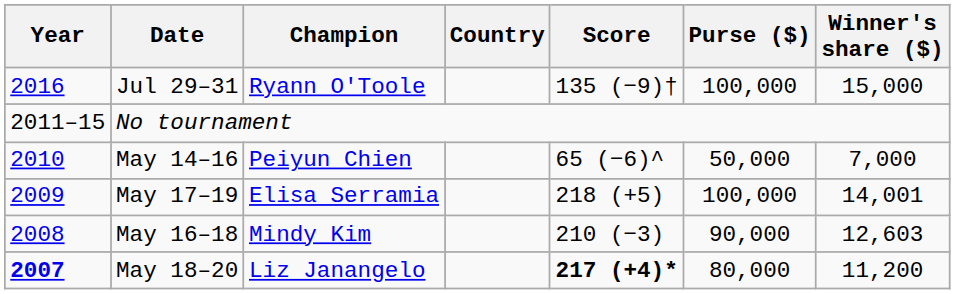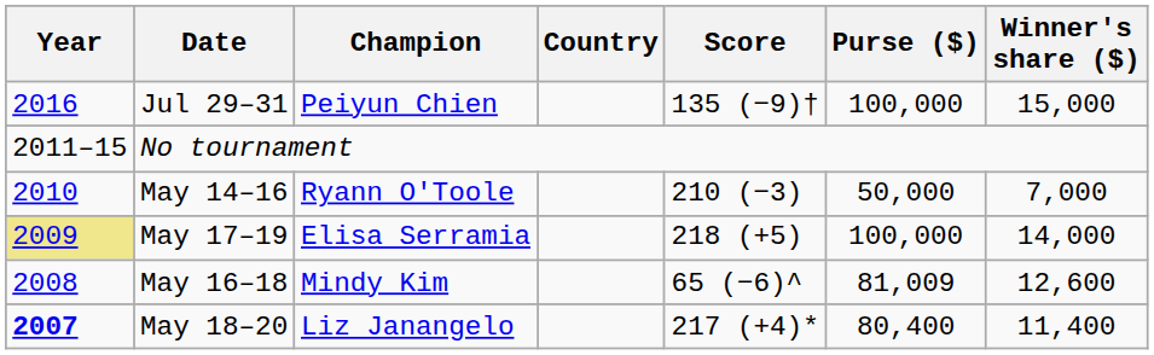Jul 29–31 | Champion: Ryann O'Toole -> Peiyun Chien
May 14–16 | Champion: Peiyun Chien -> Ryann O'Toole
May 14–16 | Score: 65 (−6)^ -> 210 (−3)
May 17–19 | Year: no background -> khaki background
May 17–19 | Winner's share ($): 14,001 -> 14,000
May 16–18 | Score: 210 (−3) -> 65 (−6)^
May 16–18 | Purse ($): 90,000 -> 81,009
May 16–18 | Winner's share ($): 12,603 -> 12,600
May 18–20 | Score: bold -> normal
May 18–20 | Purse ($): 80,000 -> 80,400
May 18–20 | Winner's share ($): 11,200 -> 11,400
